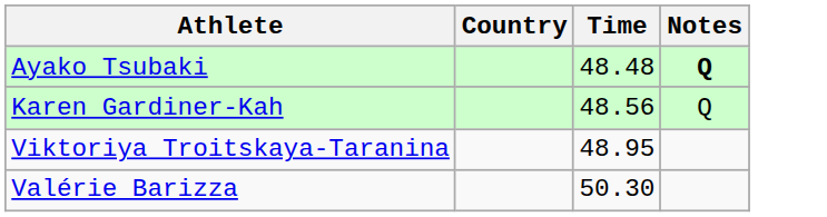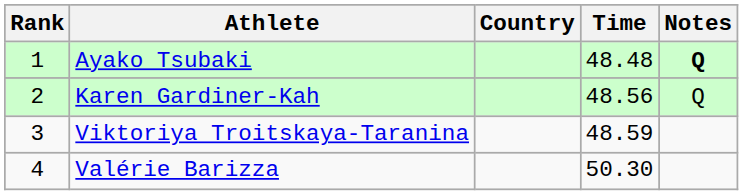+ column: Rank | 1 | 2 | 3 | 4
Viktoriya Troitskaya-Taranina | Time: 48.95 -> 48.59
